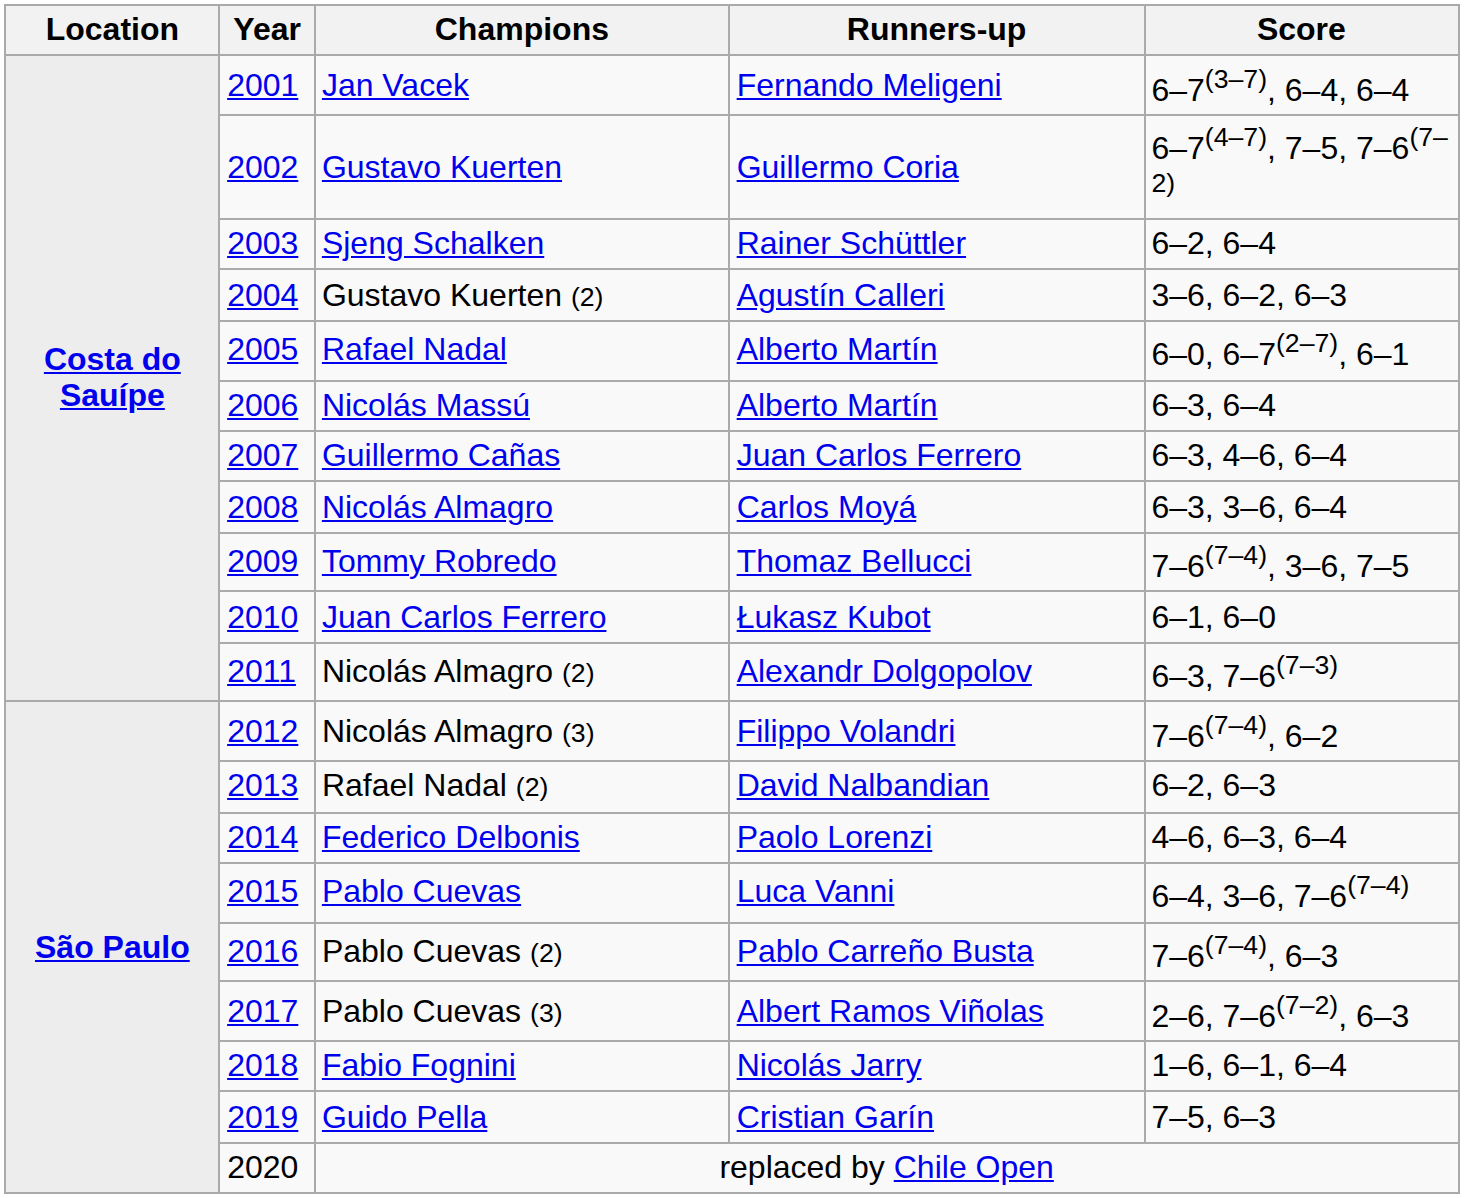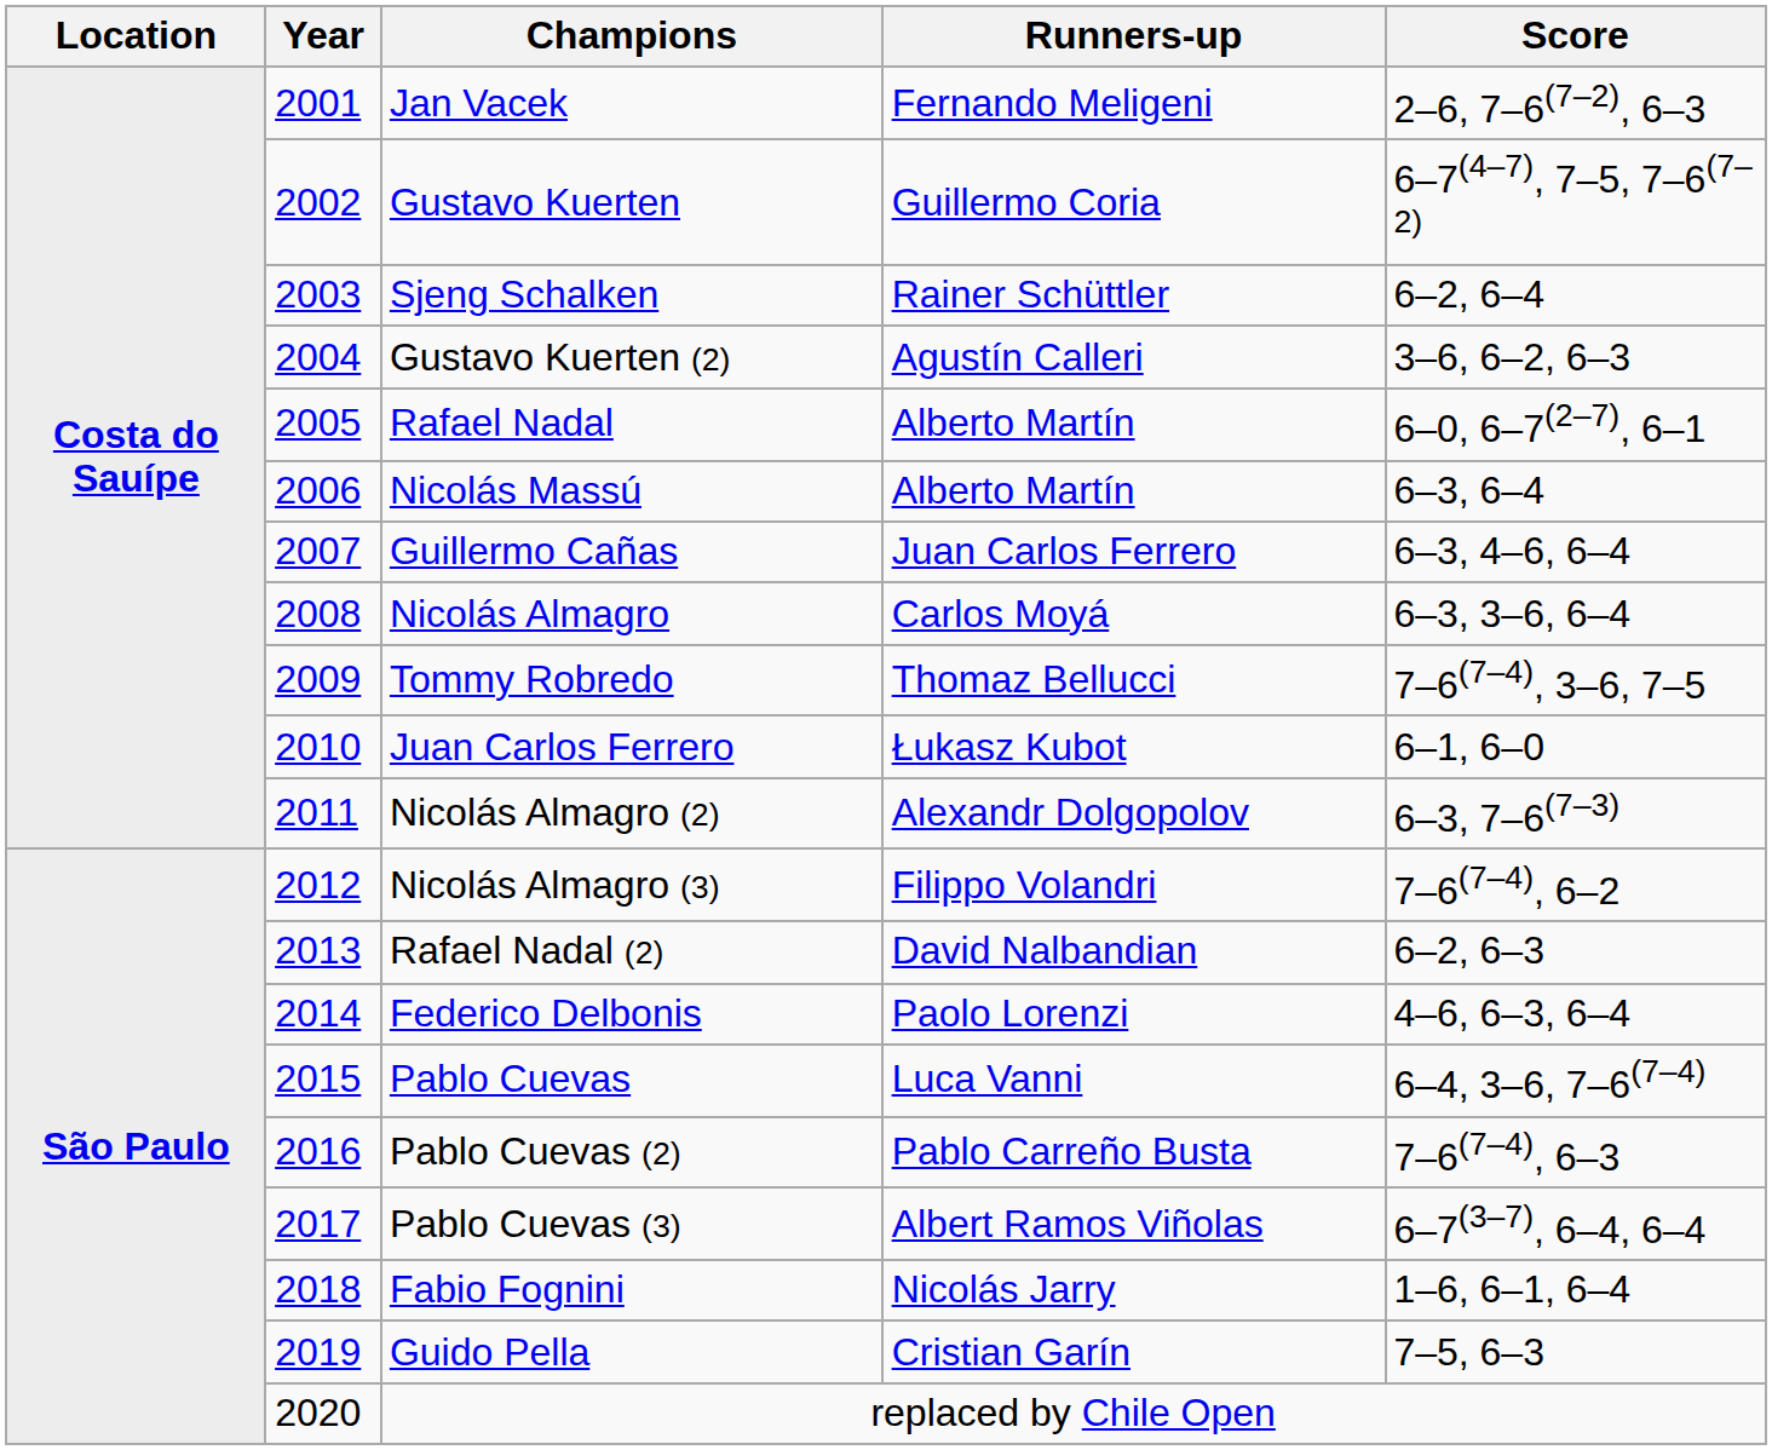Jan Vacek | Score: 6–7(3–7), 6–4, 6–4 -> 2–6, 7–6(7–2), 6–3
Pablo Cuevas (3) | Score: 2–6, 7–6(7–2), 6–3 -> 6–7(3–7), 6–4, 6–4
